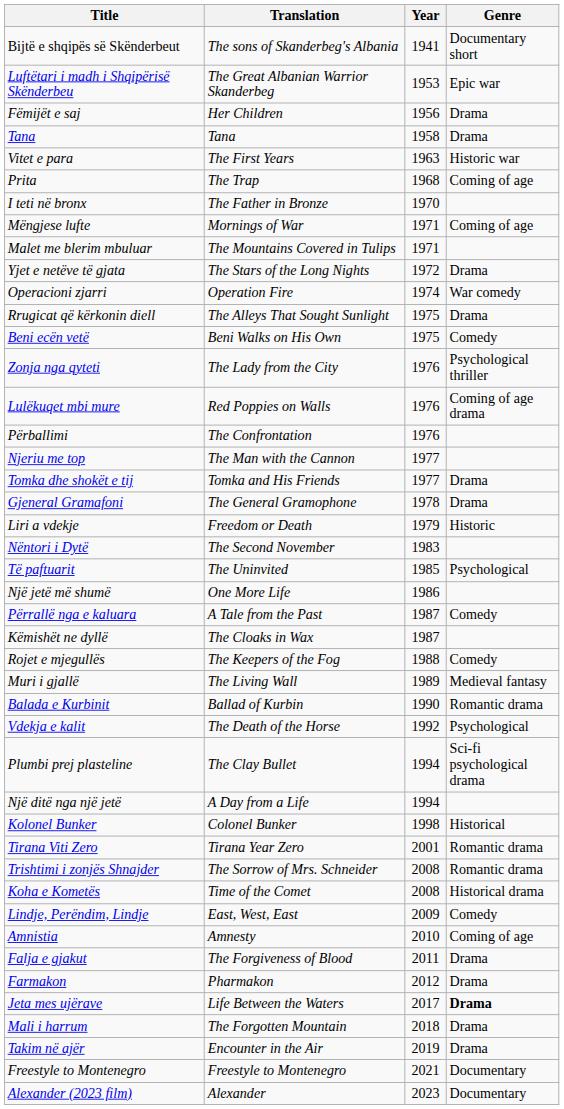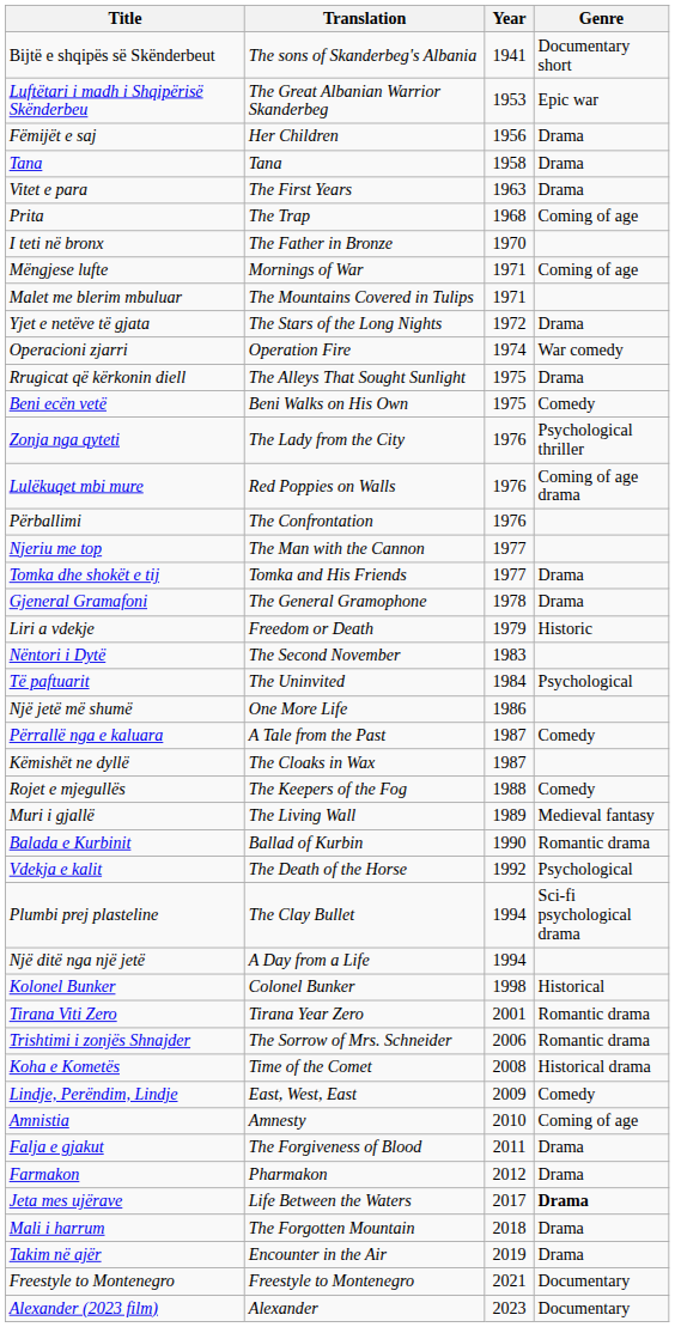Vitet e para | Genre: Historic war -> Drama
Të paftuarit | Year: 1985 -> 1984
Trishtimi i zonjës Shnajder | Year: 2008 -> 2006
